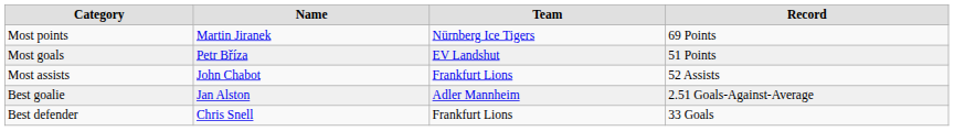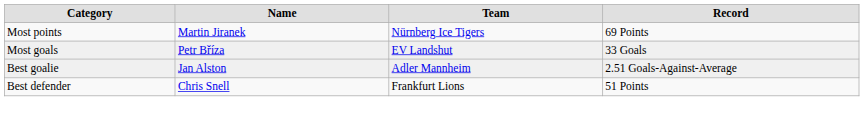Most goals | column 4: 51 Points -> 33 Goals
- row: Most assists | John Chabot | Frankfurt Lions | 52 Assists
Best defender | column 4: 33 Goals -> 51 Points
